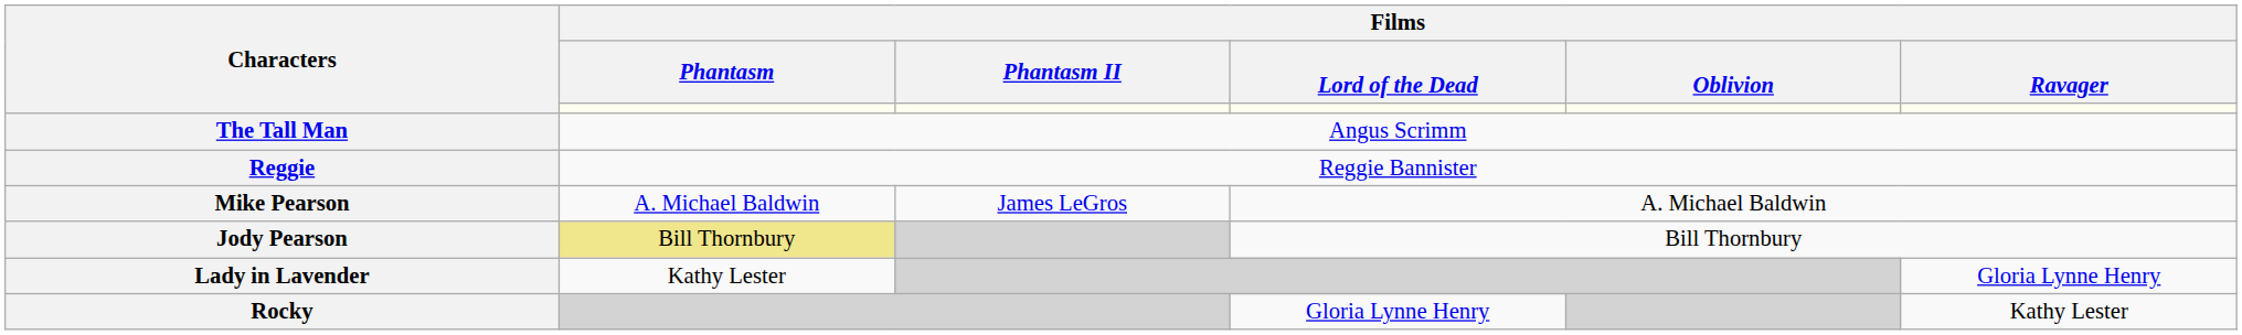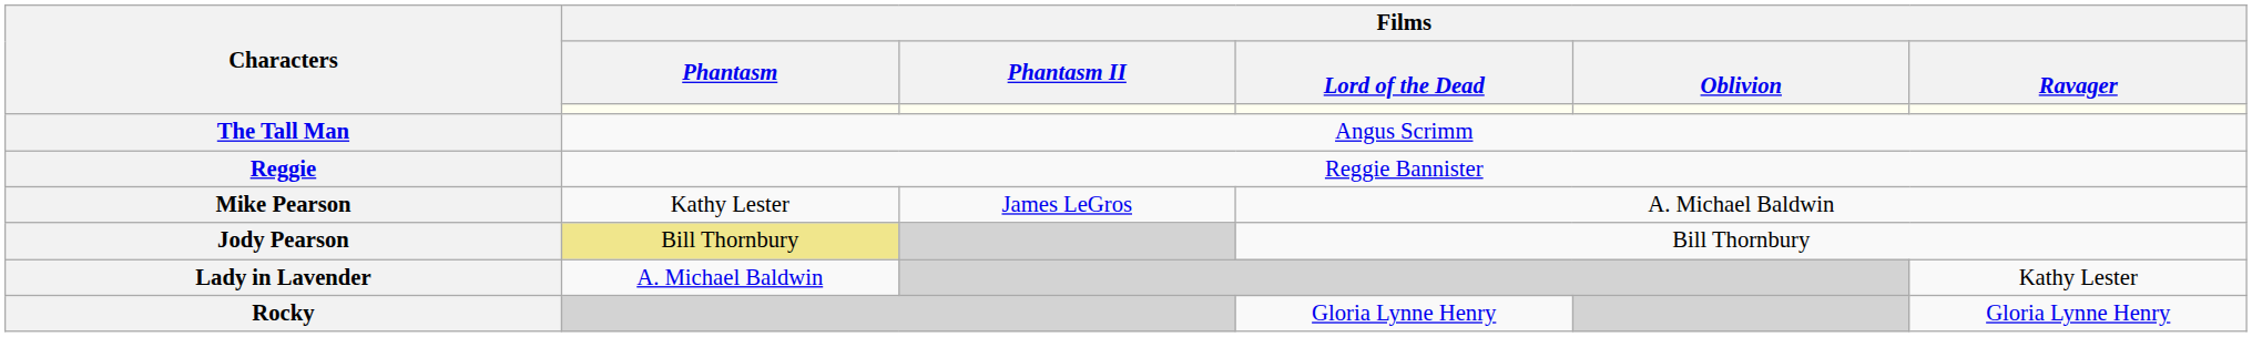Mike Pearson | Films / Phantasm: A. Michael Baldwin -> Kathy Lester
Lady in Lavender | Films / Phantasm: Kathy Lester -> A. Michael Baldwin
Lady in Lavender | Films / Ravager: Gloria Lynne Henry -> Kathy Lester
Rocky | Films / Ravager: Kathy Lester -> Gloria Lynne Henry
